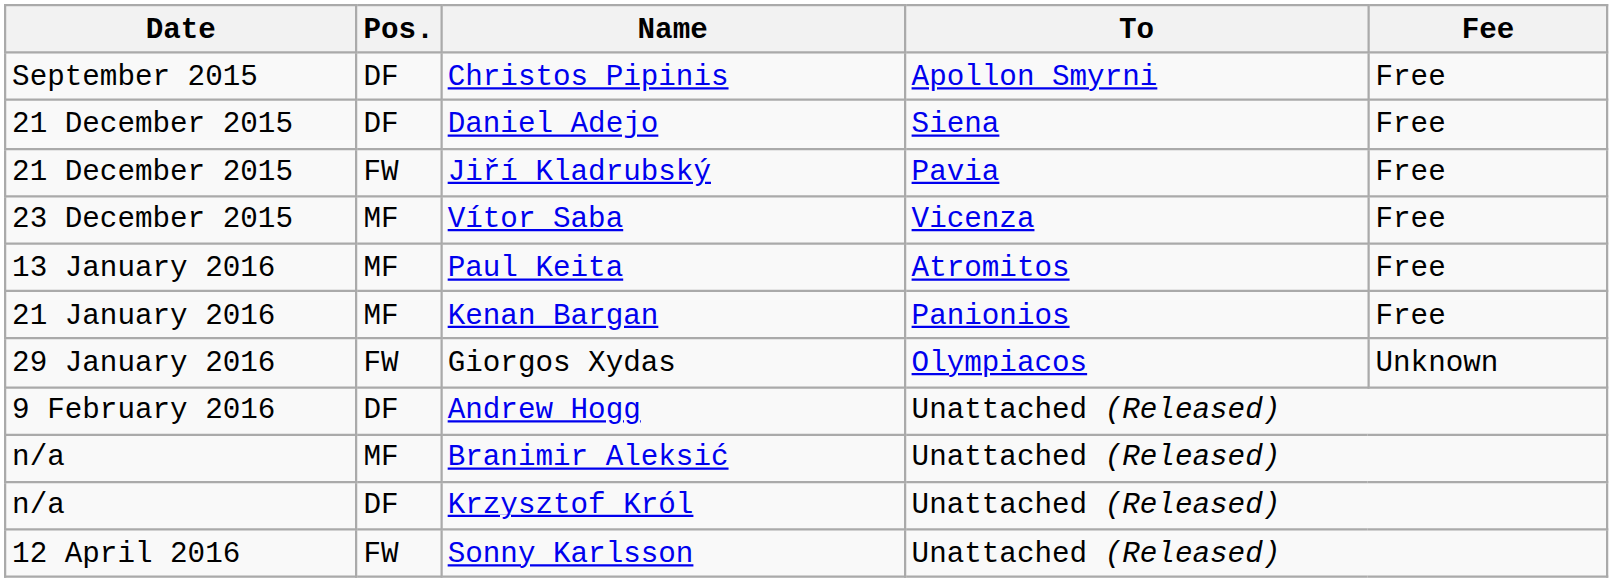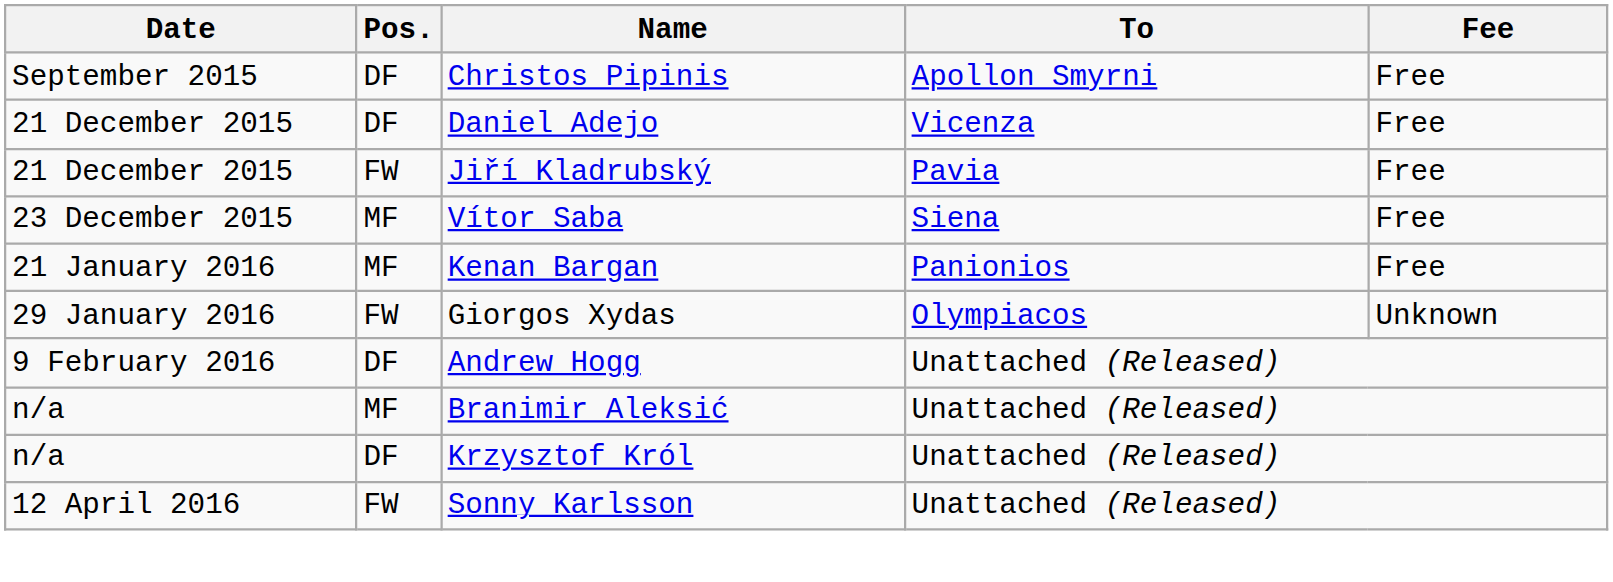Daniel Adejo | To: Siena -> Vicenza
Vítor Saba | To: Vicenza -> Siena
- row: 13 January 2016 | MF | Paul Keita | Atromitos | Free
